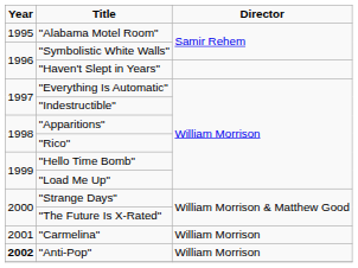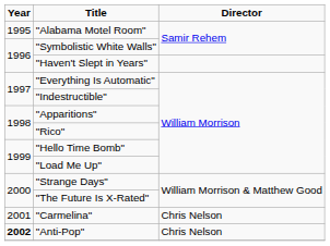"Carmelina" | Director: William Morrison -> Chris Nelson
"Anti-Pop" | Director: William Morrison -> Chris Nelson
